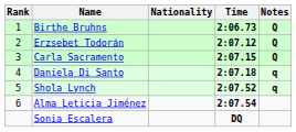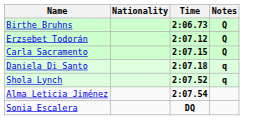- column: Rank | 1 | 2 | 3 | 4 | 5 | 6
